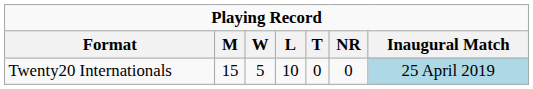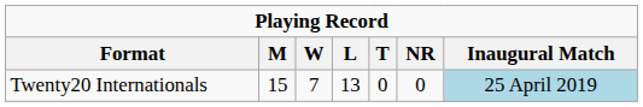Twenty20 Internationals | W: 5 -> 7
Twenty20 Internationals | L: 10 -> 13
